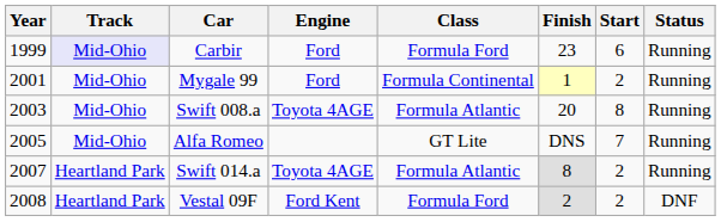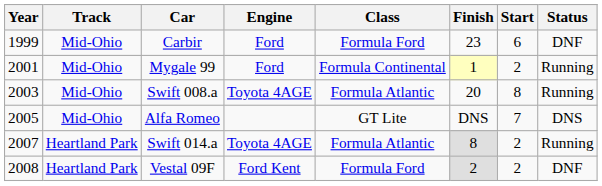Carbir | Track: lavender background -> no background
Carbir | Status: Running -> DNF
Alfa Romeo | Status: Running -> DNS
